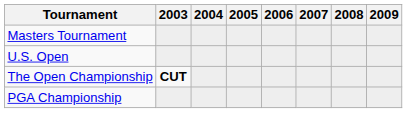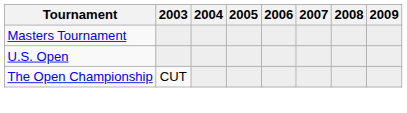The Open Championship | 2003: bold -> normal
- row: PGA Championship
